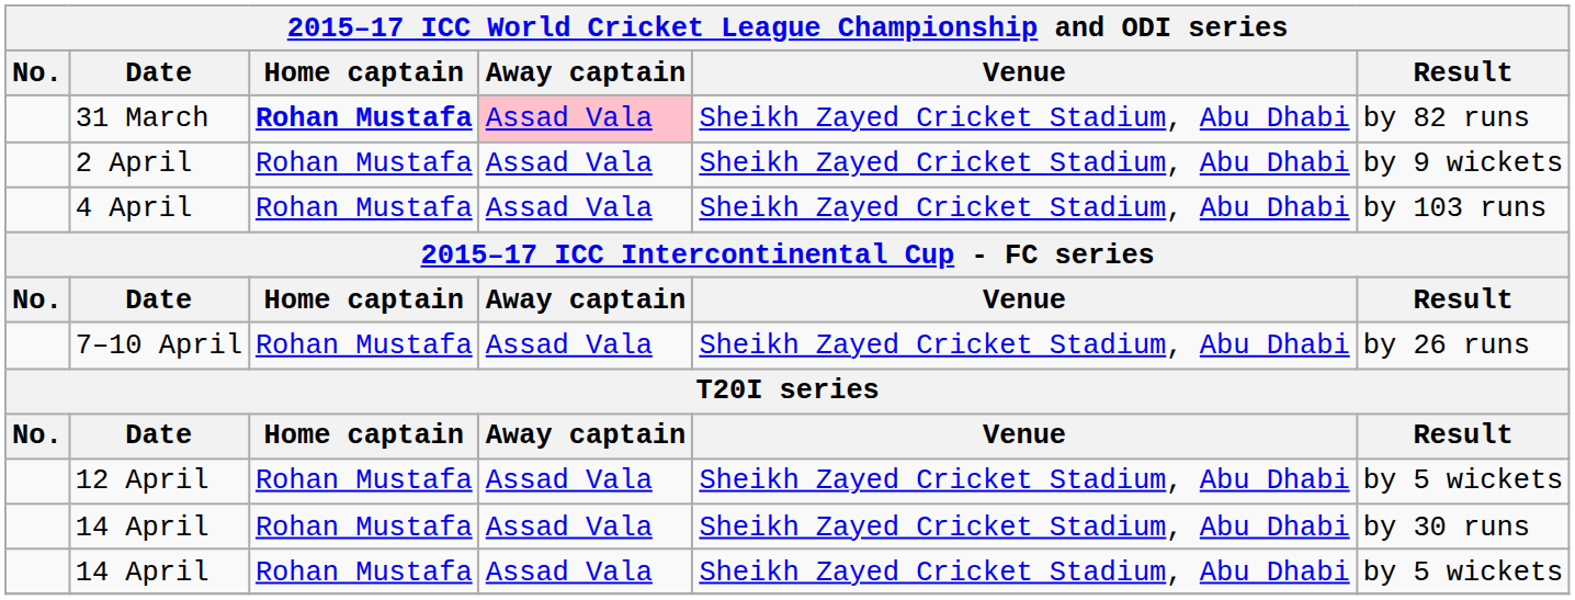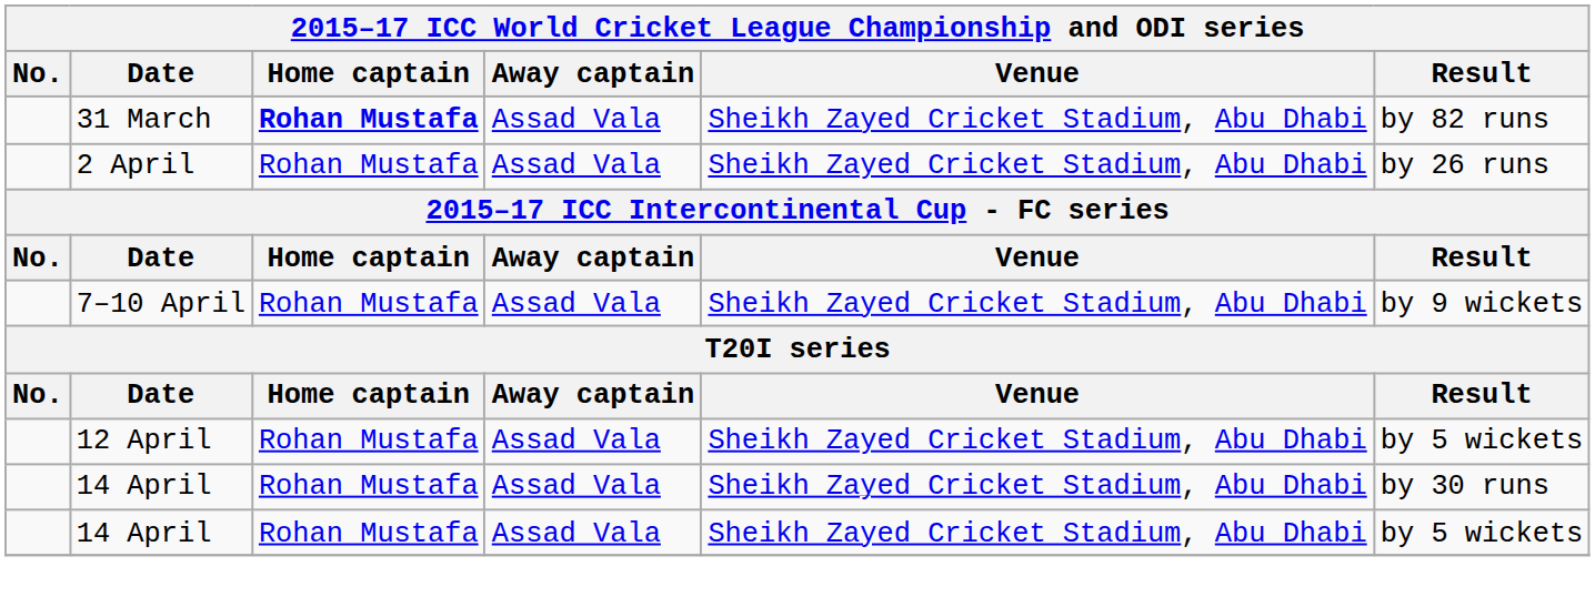31 March | Away captain: pink background -> no background
2 April | Result: by 9 wickets -> by 26 runs
- row: 4 April | Rohan Mustafa | Assad Vala | Sheikh Zayed Cricket Stadium, Abu Dhabi | by 103 runs
7–10 April | Result: by 26 runs -> by 9 wickets
